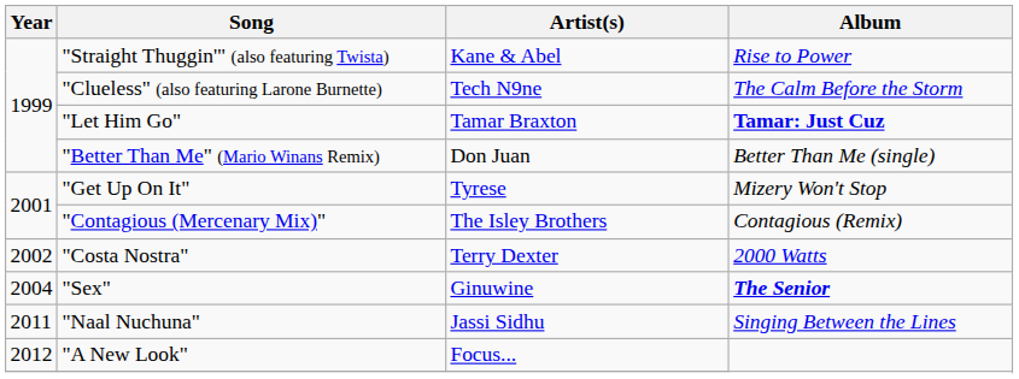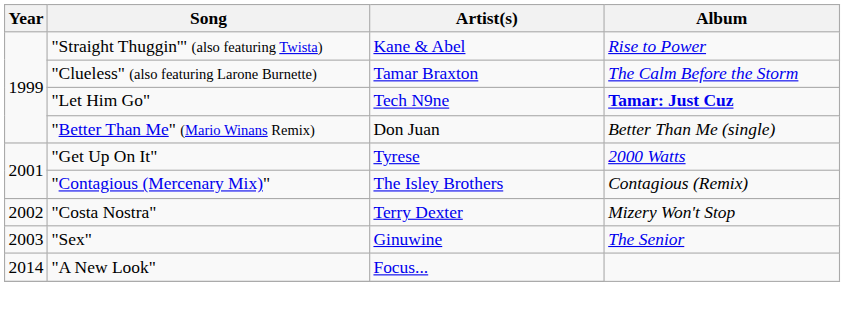"Clueless" (also featuring Larone Burnette) | Artist(s): Tech N9ne -> Tamar Braxton
"Let Him Go" | Artist(s): Tamar Braxton -> Tech N9ne
"Get Up On It" | Album: Mizery Won't Stop -> 2000 Watts
"Costa Nostra" | Album: 2000 Watts -> Mizery Won't Stop
"Sex" | Year: 2004 -> 2003
"Sex" | Album: bold -> normal
- row: 2011 | "Naal Nuchuna" | Jassi Sidhu | Singing Between the Lines
"A New Look" | Year: 2012 -> 2014
